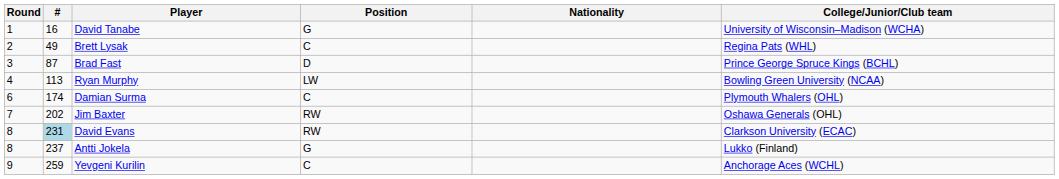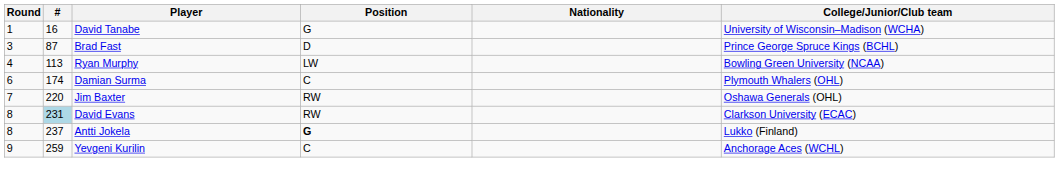- row: 2 | 49 | Brett Lysak | C | Regina Pats (WHL)
Jim Baxter | #: 202 -> 220
Antti Jokela | Position: normal -> bold
